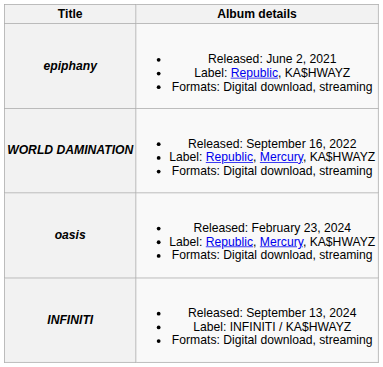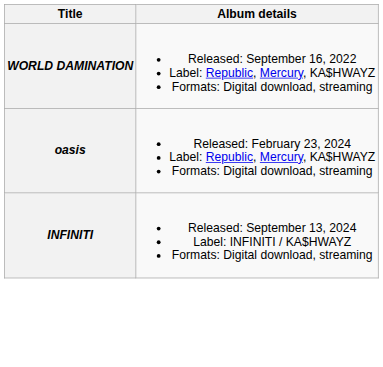- row: epiphany | Released: June 2, 2021 Label: Republic, KA$HWAYZ Formats: Digital download, streaming
